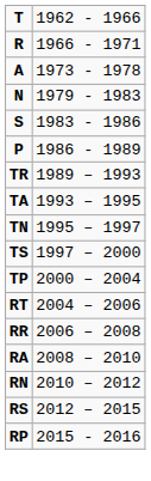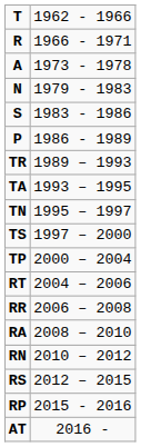+ row: AT | 2016 -
